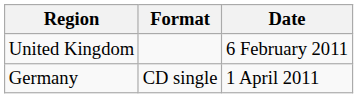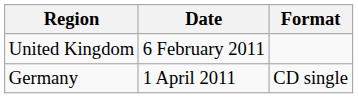columns swapped: Date <-> Format
